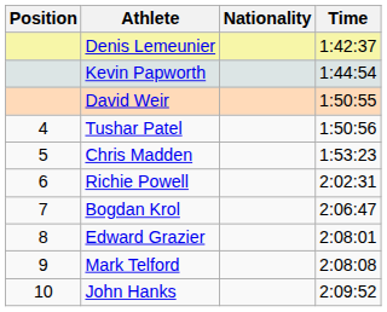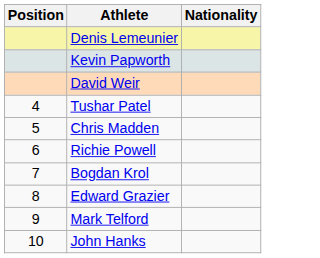- column: Time | 1:42:37 | 1:44:54 | 1:50:55 | 1:50:56 | 1:53:23 | 2:02:31 | 2:06:47 | 2:08:01 | 2:08:08 | 2:09:52
